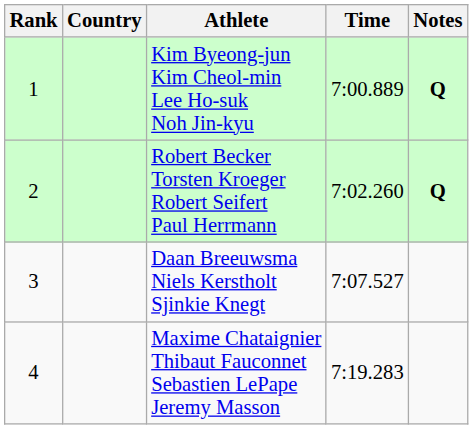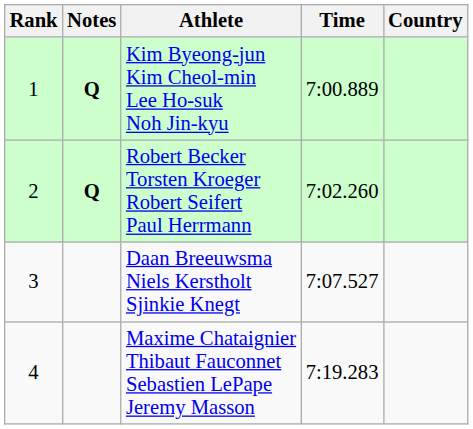columns swapped: Country <-> Notes
